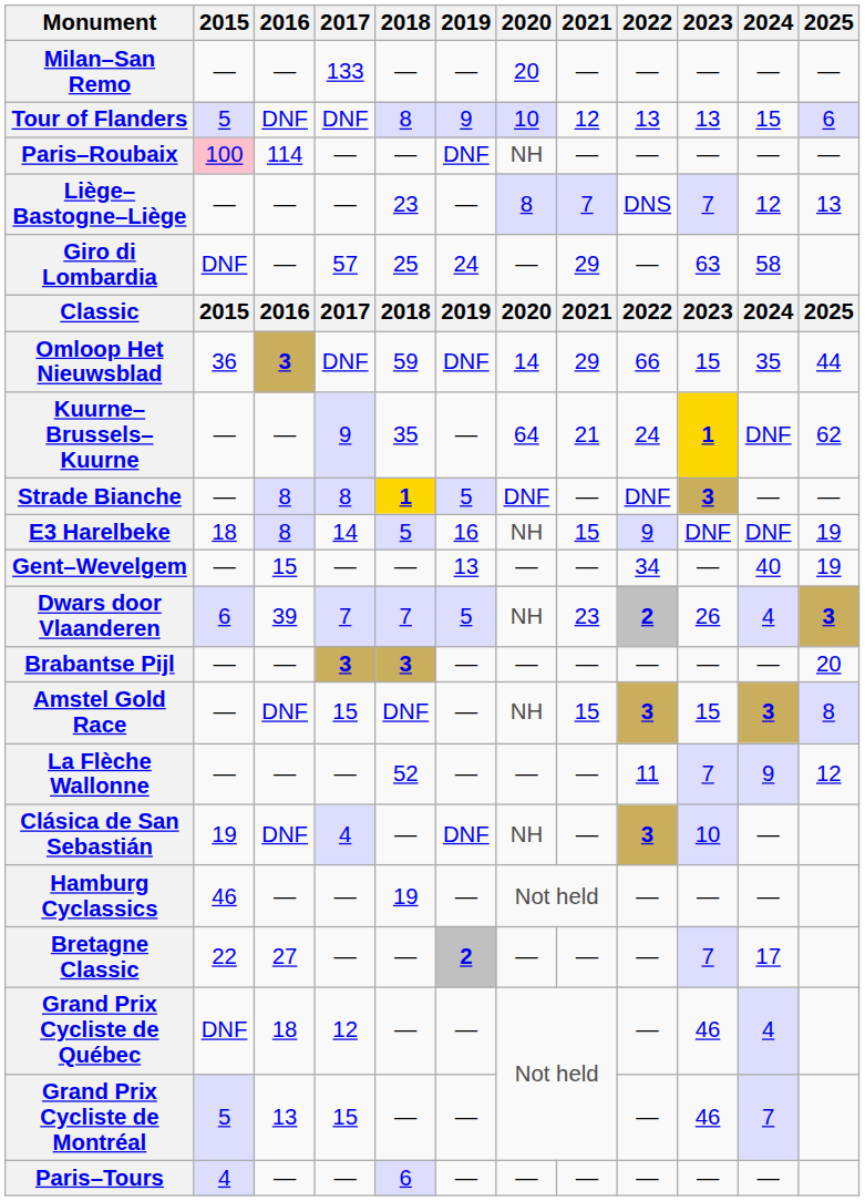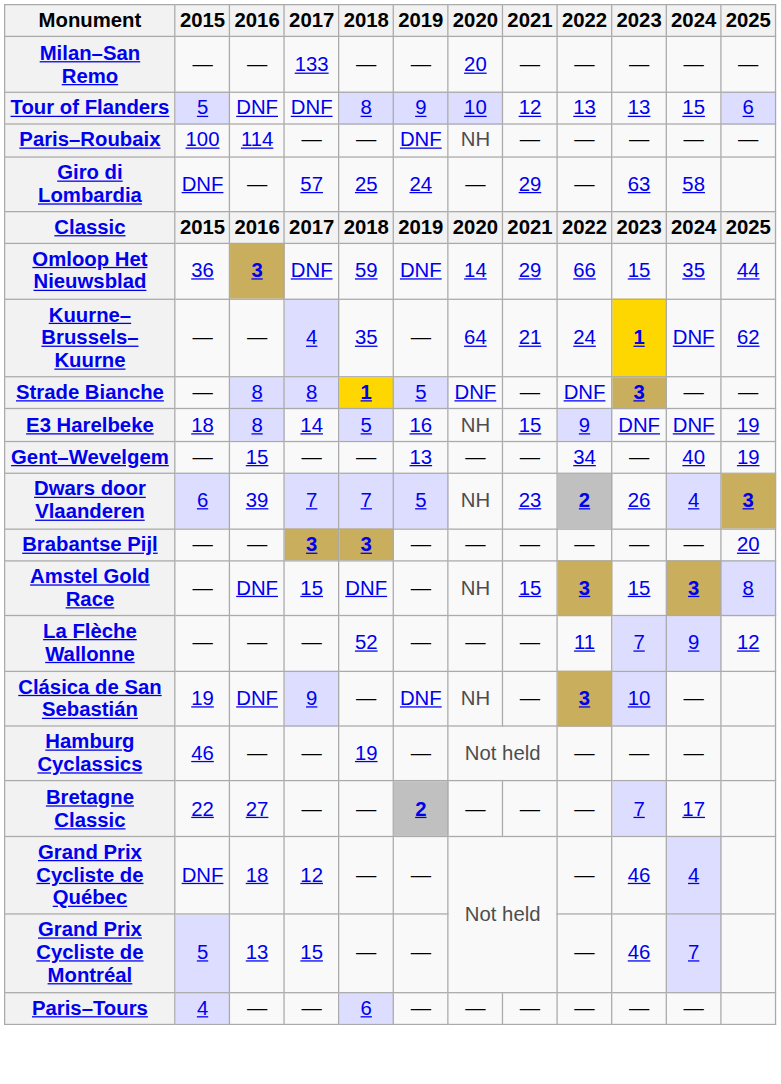Paris–Roubaix | 2015: pink background -> no background
- row: Liège–Bastogne–Liège | — | — | — | 23 | — | 8 | 7 | DNS | 7 | 12 | 13
Kuurne–Brussels–Kuurne | 2017: 9 -> 4
Clásica de San Sebastián | 2017: 4 -> 9
